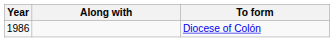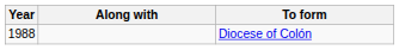Diocese of Colón | Year: 1986 -> 1988
